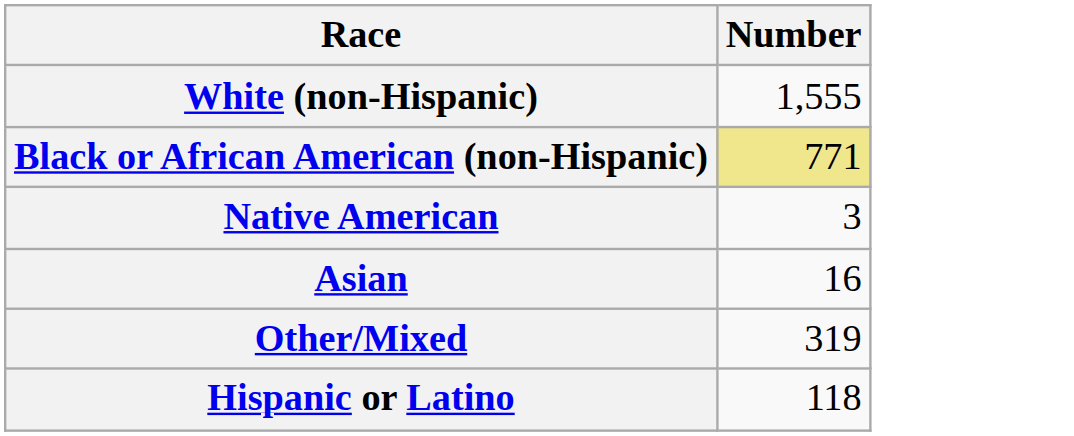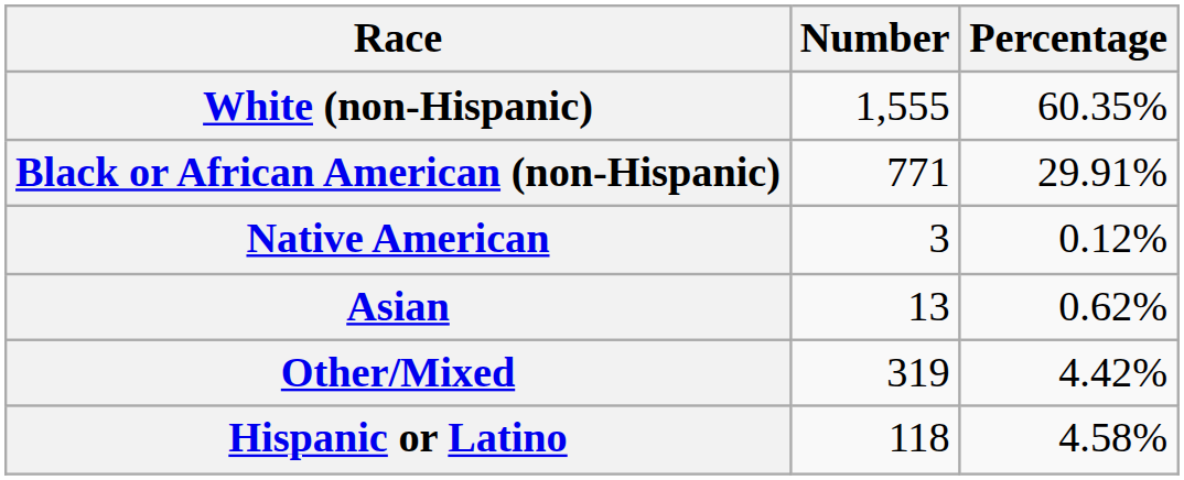+ column: Percentage | 60.35% | 29.91% | 0.12% | 0.62% | 4.42% | 4.58%
Black or African American (non-Hispanic) | Number: khaki background -> no background
Asian | Number: 16 -> 13
